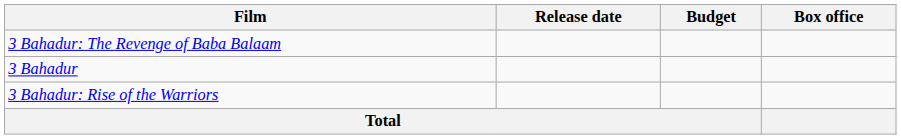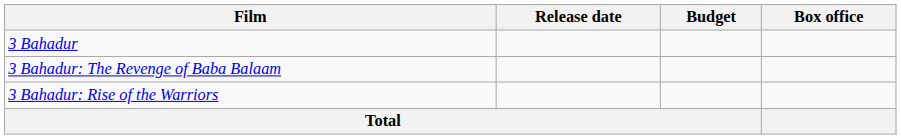rows swapped: 3 Bahadur <-> 3 Bahadur: The Revenge of Baba Balaam
